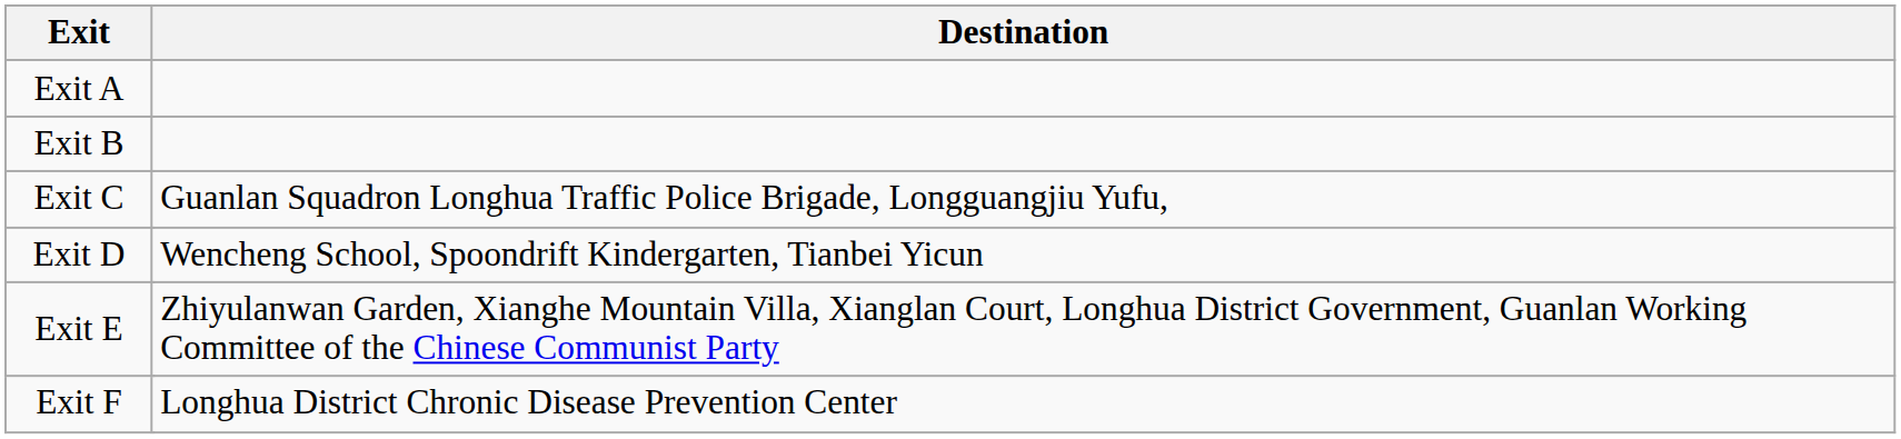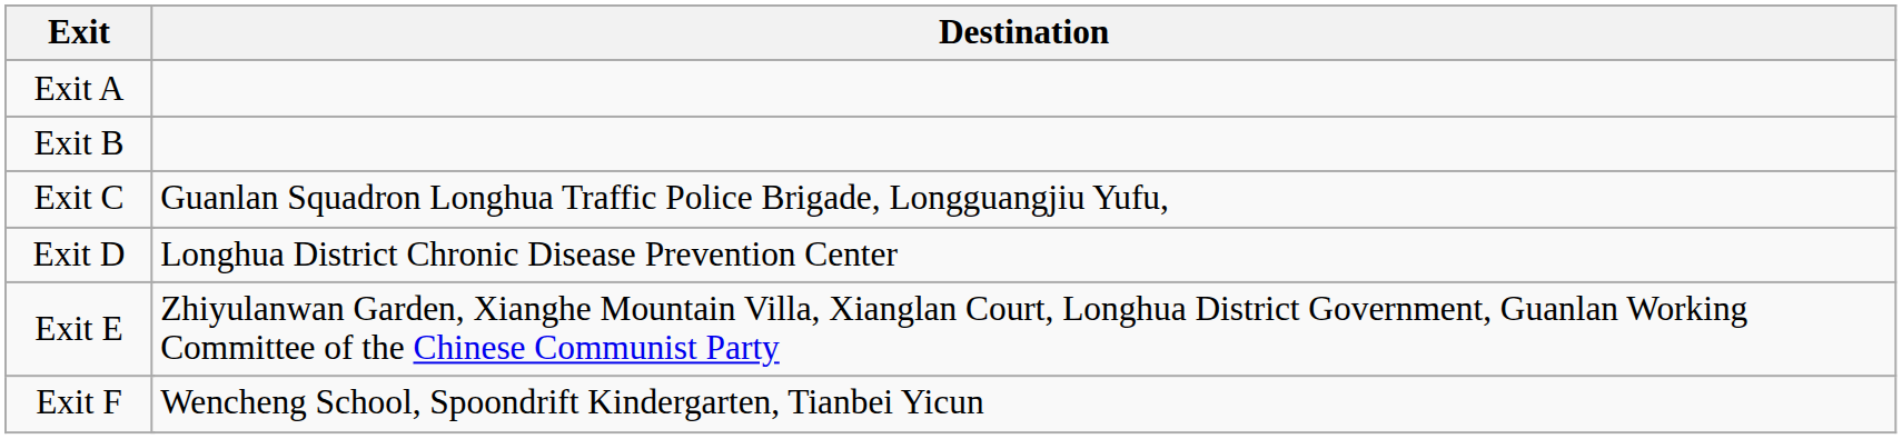Exit D | Destination: Wencheng School, Spoondrift Kindergarten, Tianbei Yicun -> Longhua District Chronic Disease Prevention Center
Exit F | Destination: Longhua District Chronic Disease Prevention Center -> Wencheng School, Spoondrift Kindergarten, Tianbei Yicun
